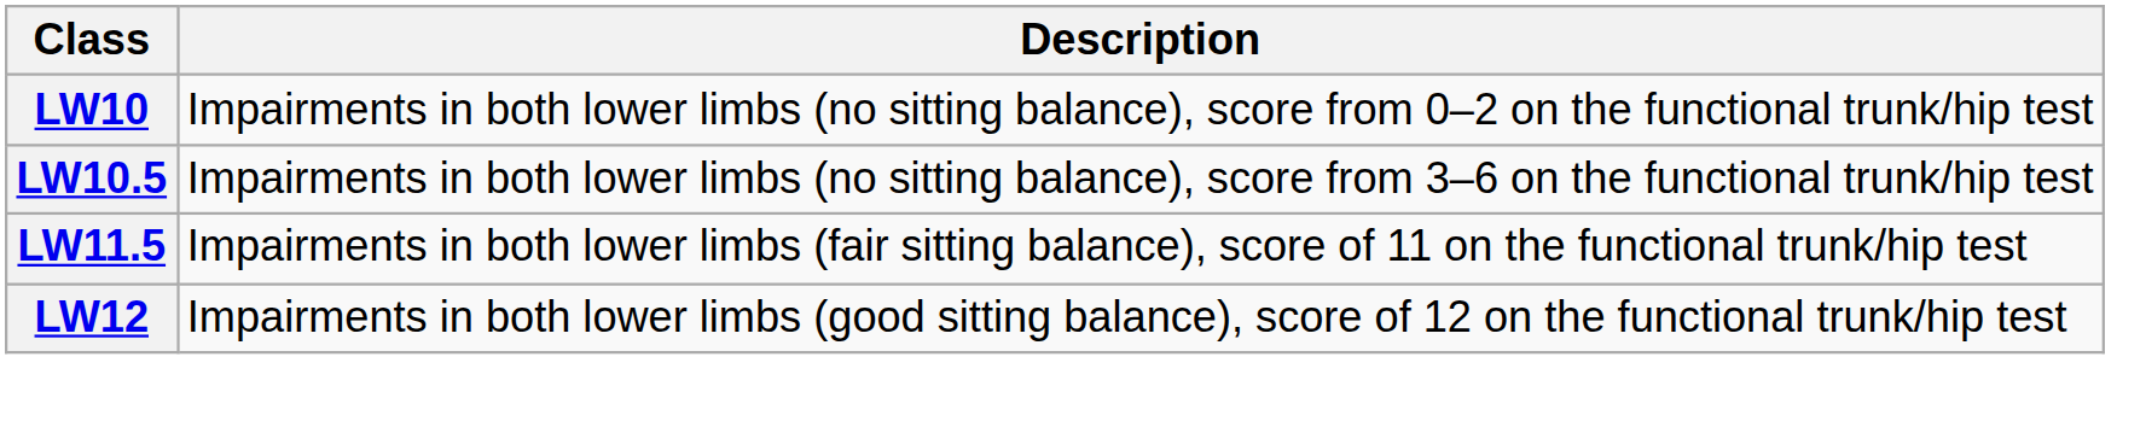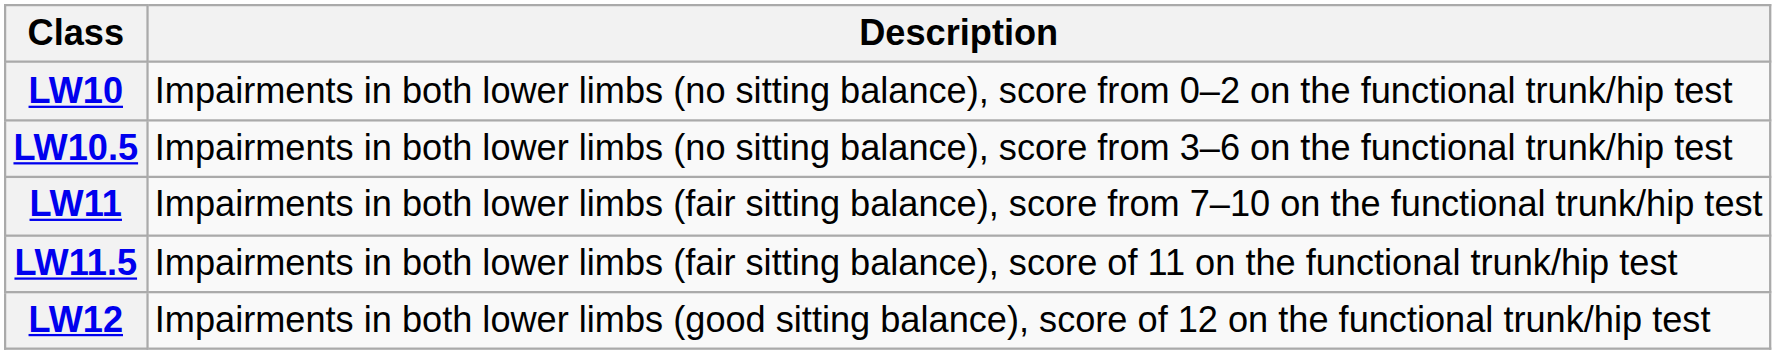+ row: LW11 | Impairments in both lower limbs (fair sitting balance), score from 7–10 on the functional trunk/hip test
